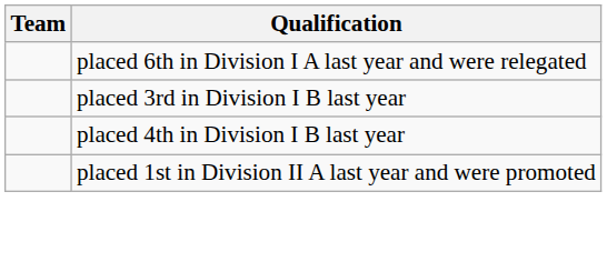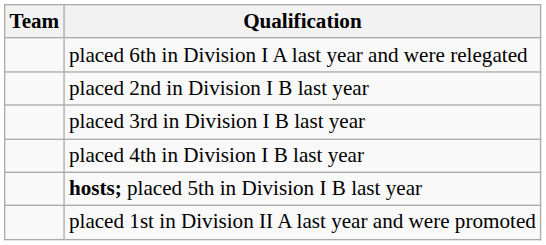+ row: placed 2nd in Division I B last year
+ row: hosts; placed 5th in Division I B last year
